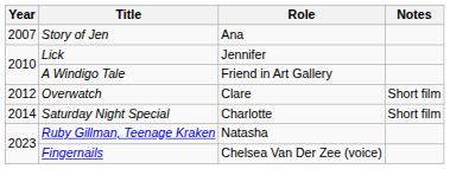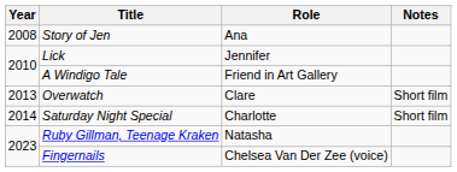Story of Jen | Year: 2007 -> 2008
Overwatch | Year: 2012 -> 2013
